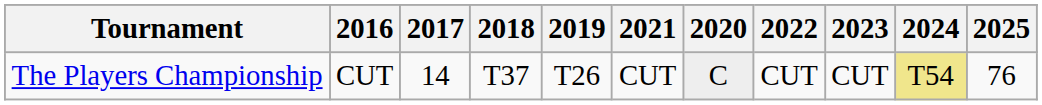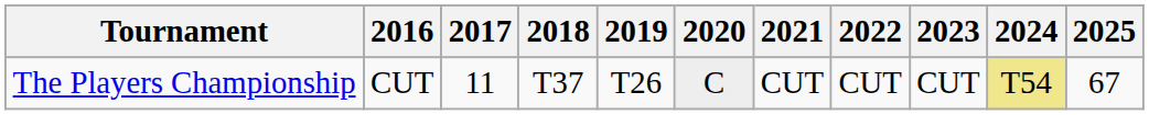columns swapped: 2020 <-> 2021
The Players Championship | 2017: 14 -> 11
The Players Championship | 2025: 76 -> 67
